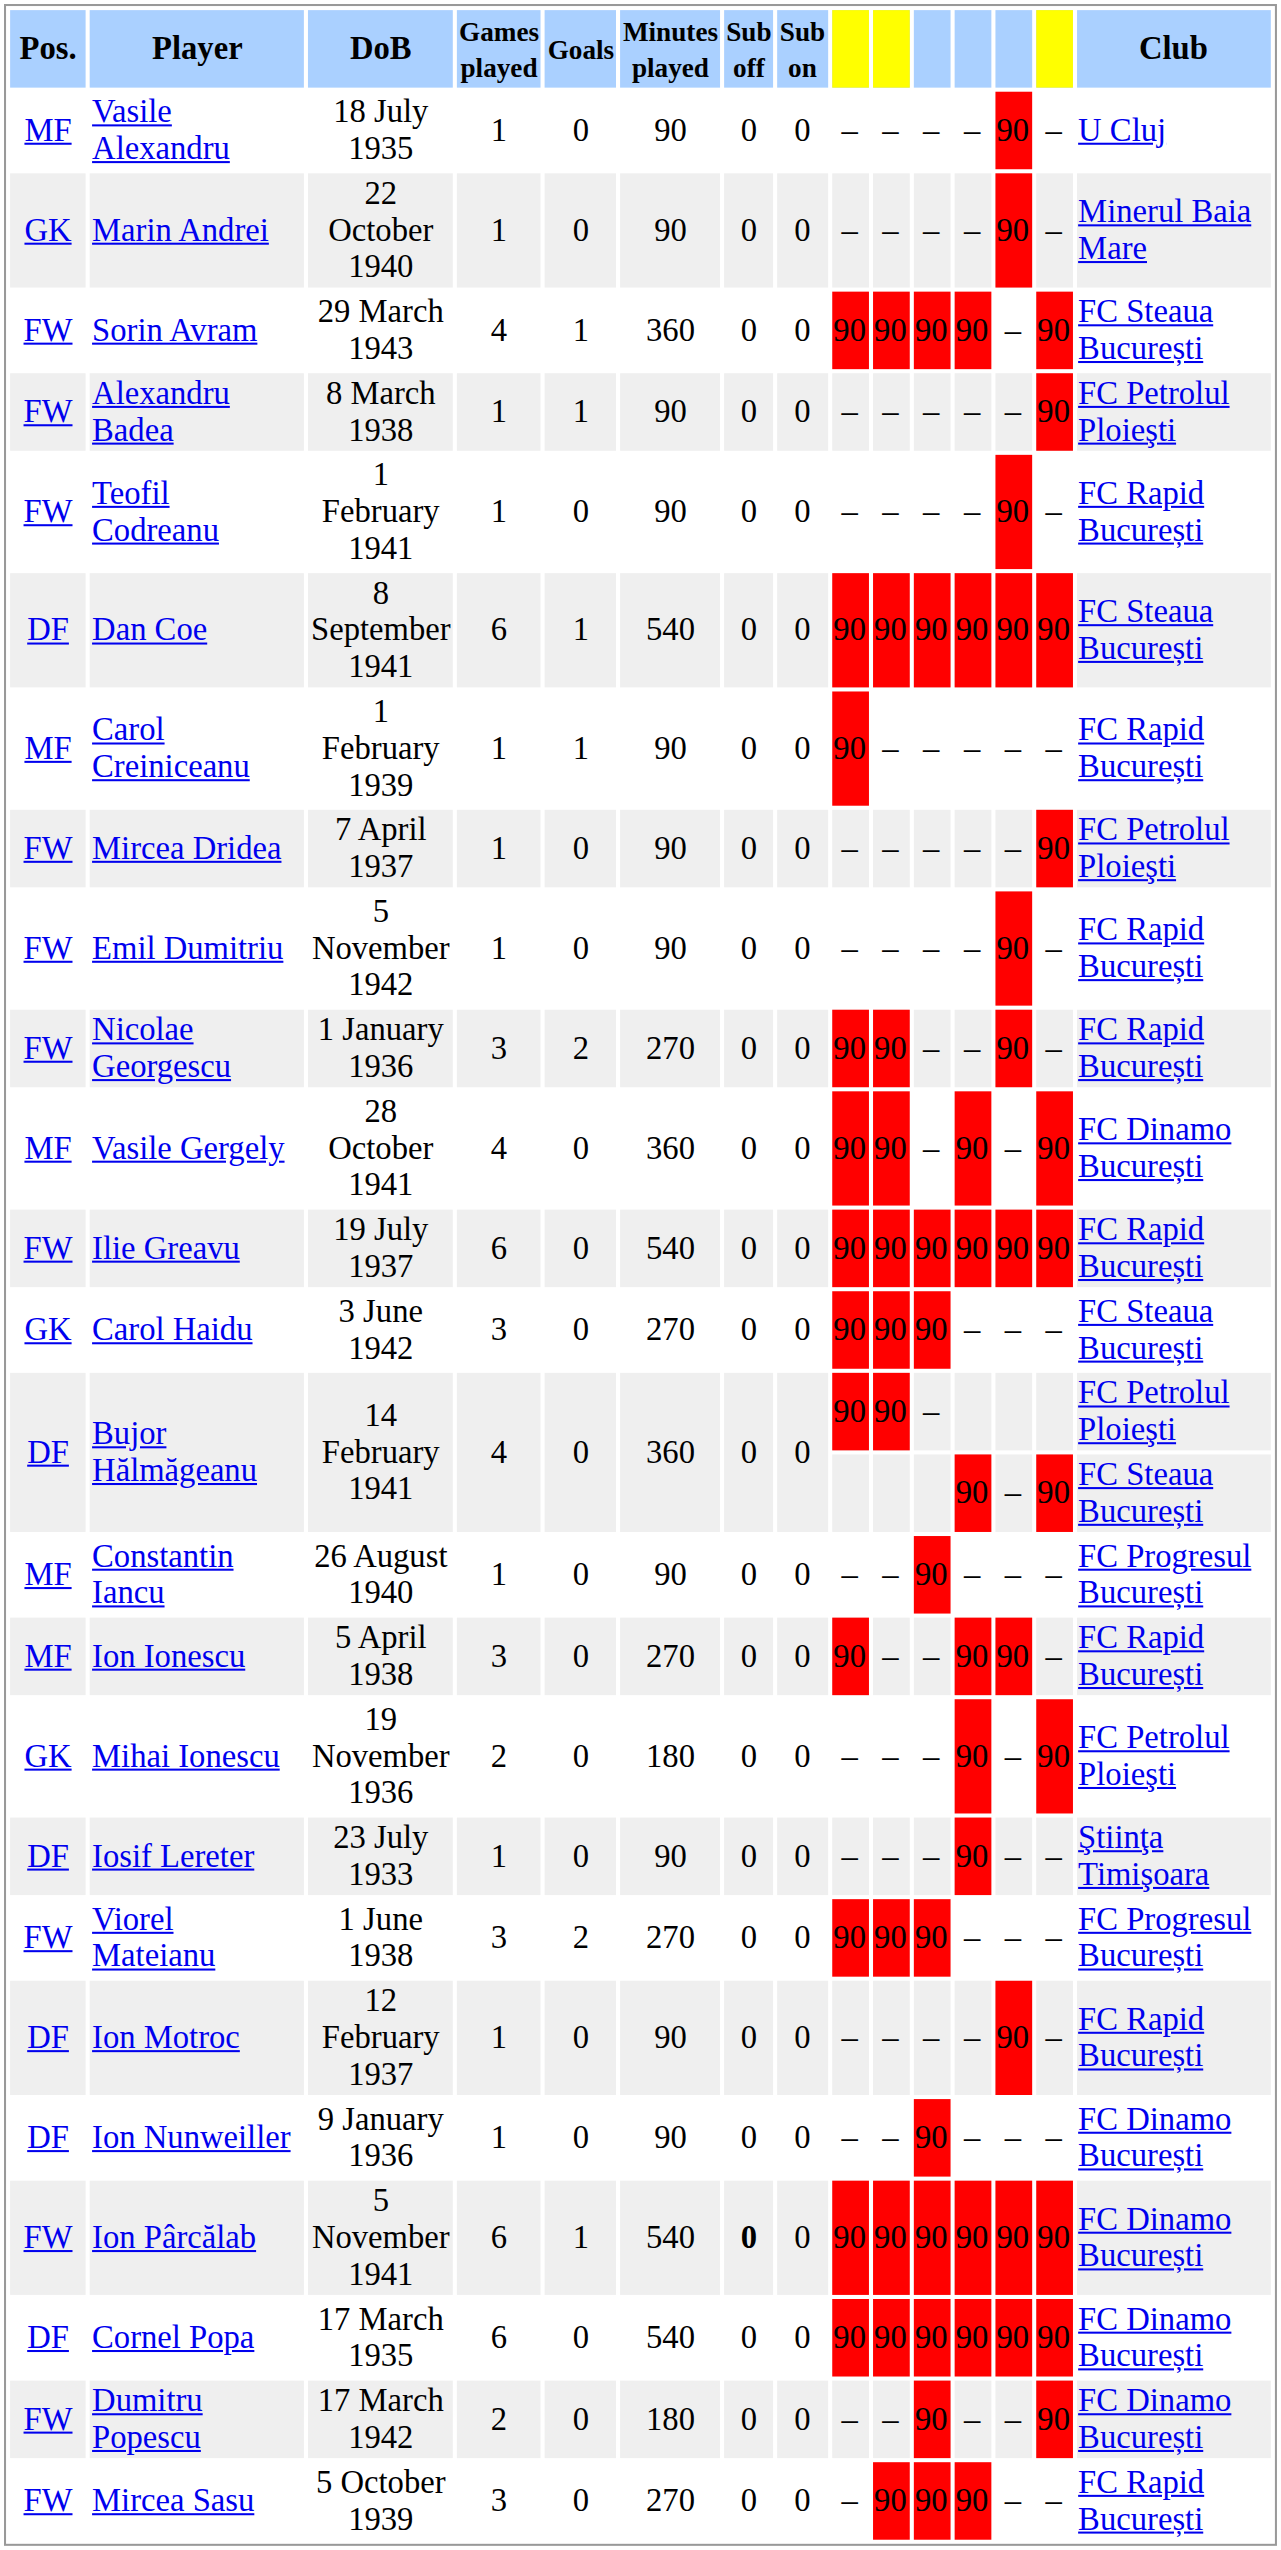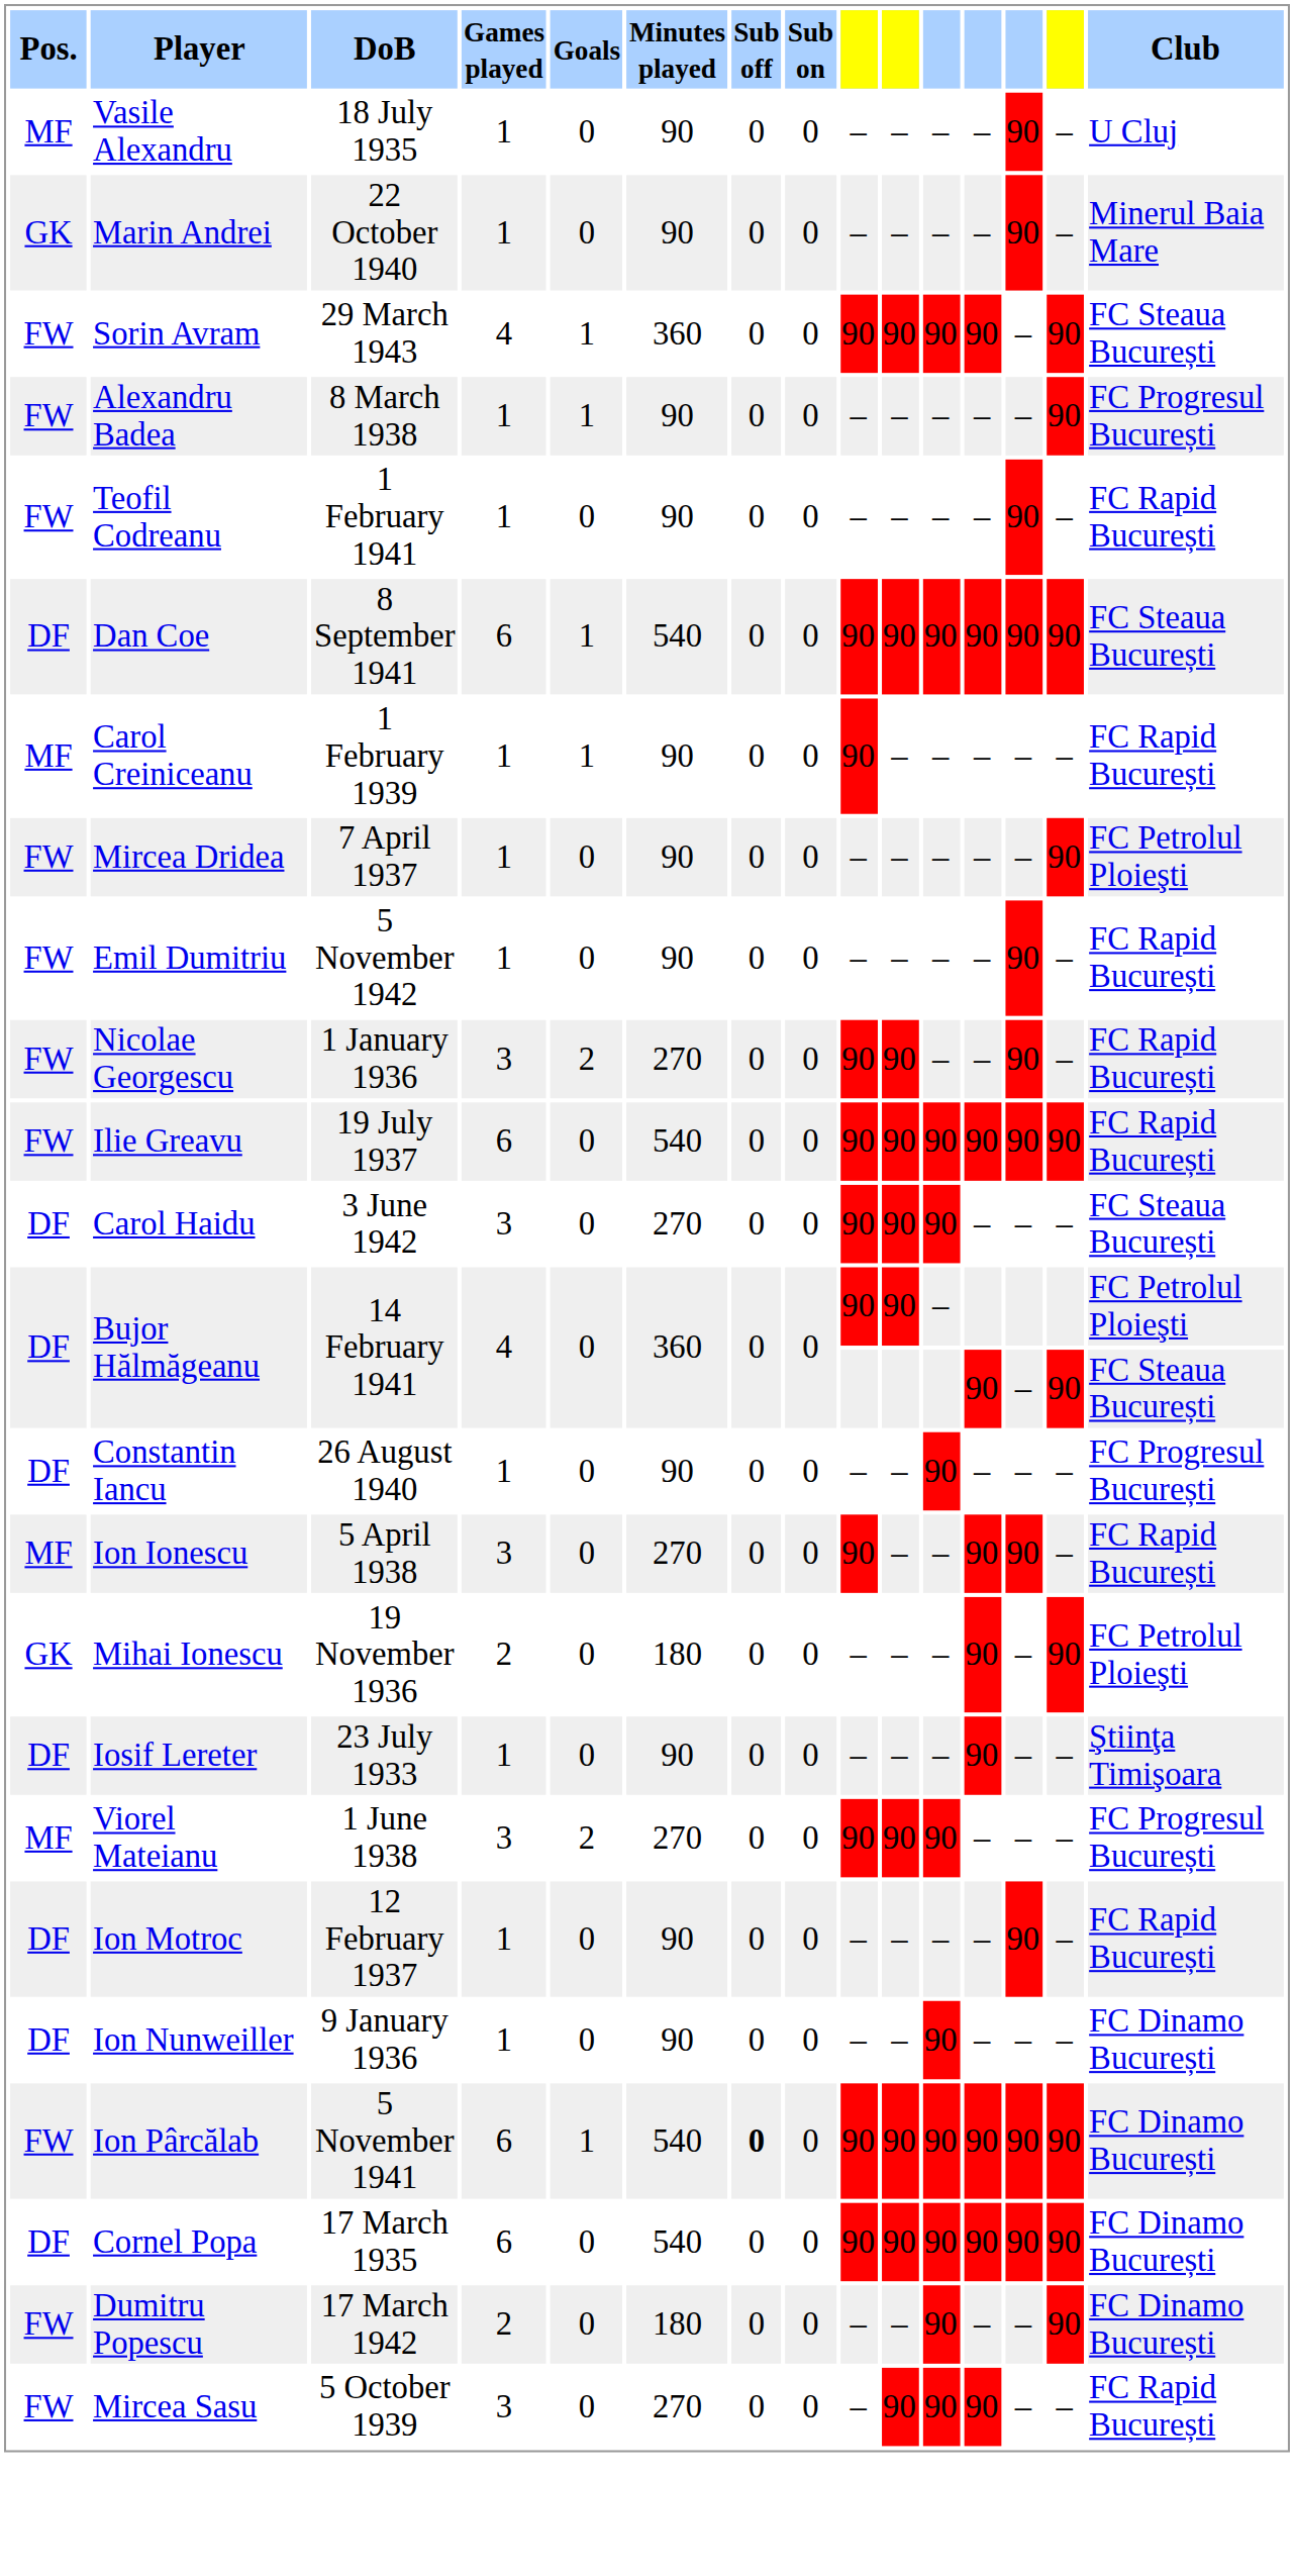Alexandru Badea | Club: FC Petrolul Ploieşti -> FC Progresul București
- row: MF | Vasile Gergely | 28 October 1941 | 4 | 0 | 360 | 0 | 0 | 90 | 90 | – | 90 | – | 90 | FC Dinamo București
Carol Haidu | Pos.: GK -> DF
Constantin Iancu | Pos.: MF -> DF
Viorel Mateianu | Pos.: FW -> MF
